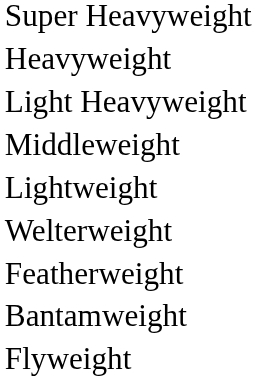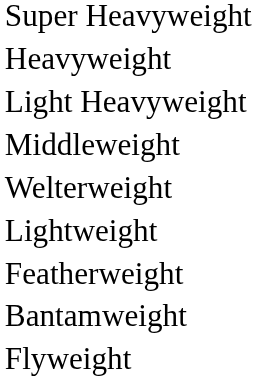rows swapped: Welterweight <-> Lightweight
